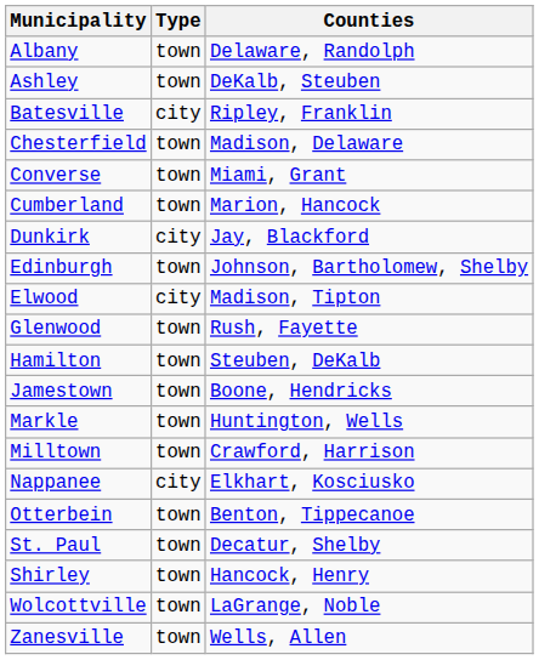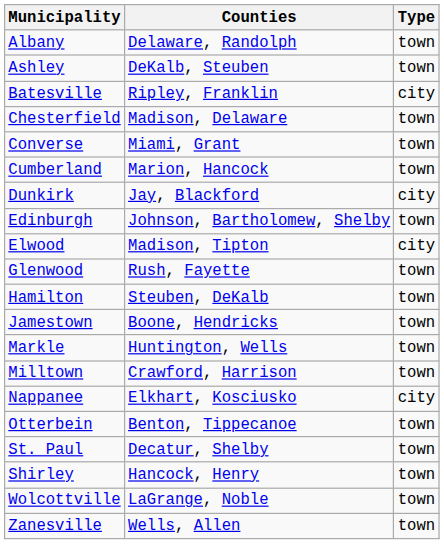columns swapped: Type <-> Counties
